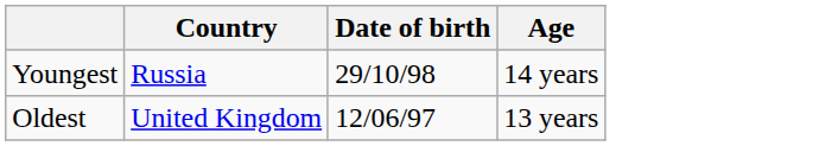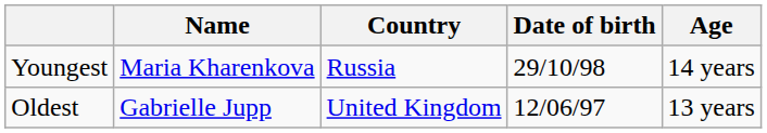+ column: Name | Maria Kharenkova | Gabrielle Jupp
